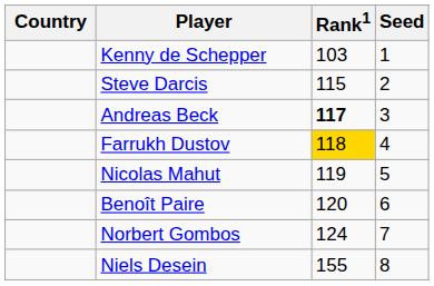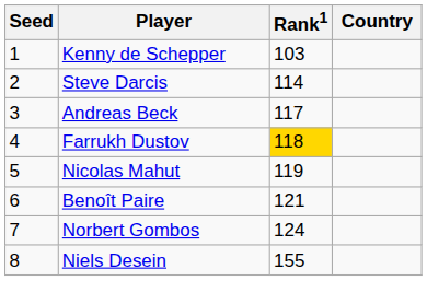columns swapped: Country <-> Seed
Steve Darcis | Rank1: 115 -> 114
Andreas Beck | Rank1: bold -> normal
Benoît Paire | Rank1: 120 -> 121
